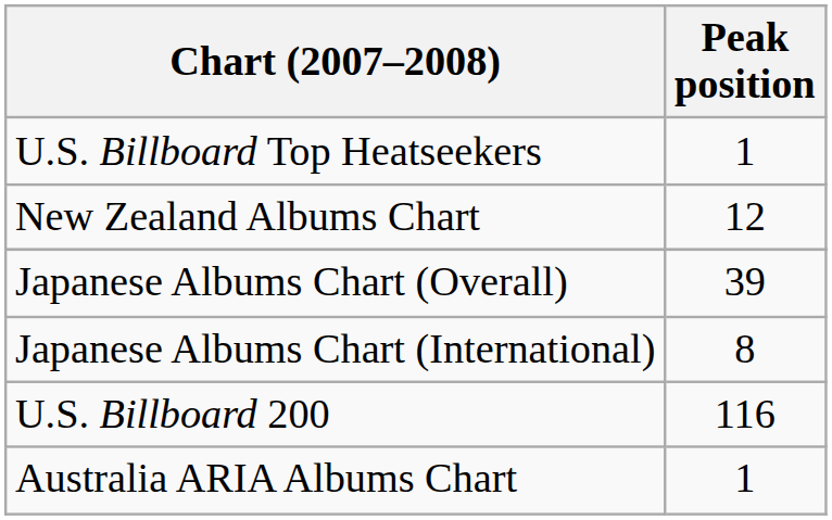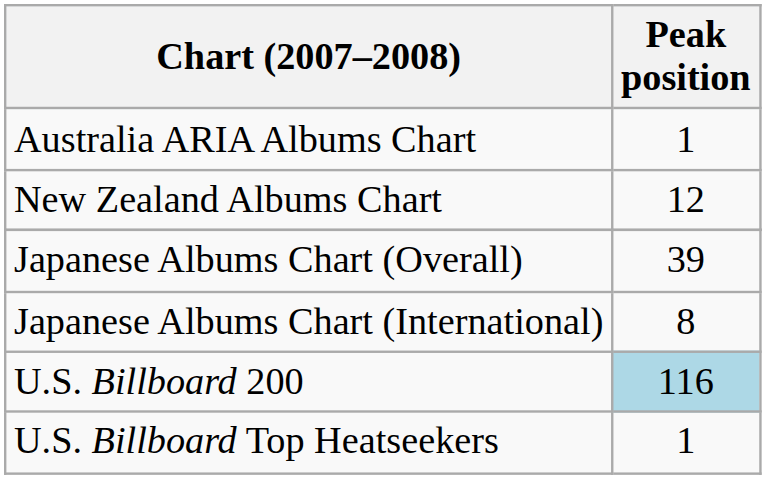rows swapped: Australia ARIA Albums Chart <-> U.S. Billboard Top Heatseekers
U.S. Billboard 200 | Peak position: no background -> lightblue background
